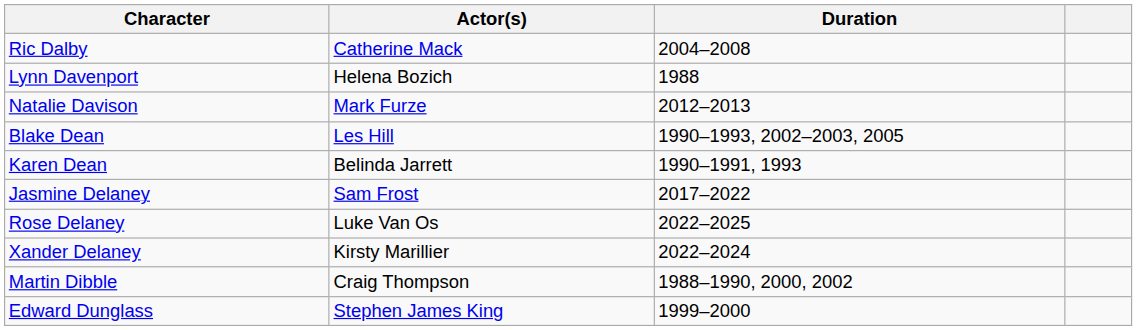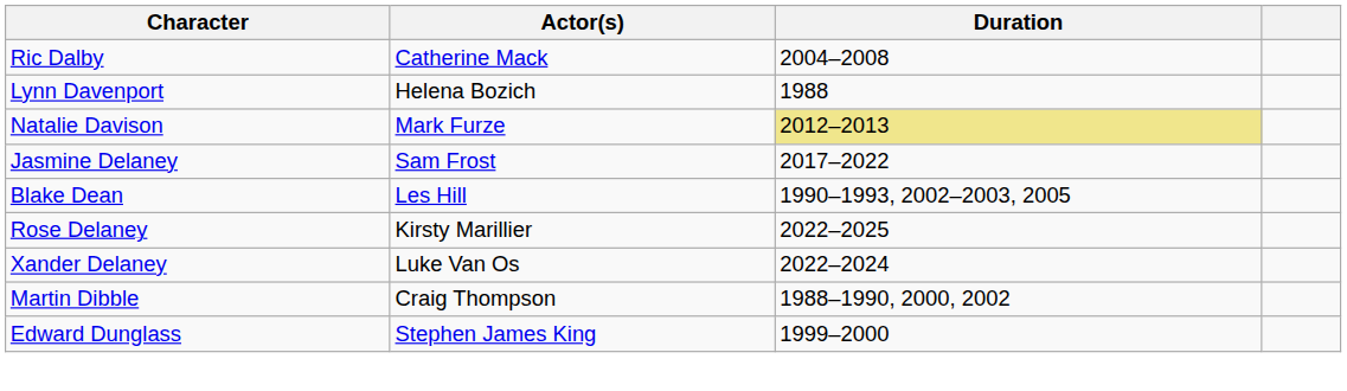Natalie Davison | Duration: no background -> khaki background
rows swapped: Blake Dean <-> Jasmine Delaney
- row: Karen Dean | Belinda Jarrett | 1990–1991, 1993
Rose Delaney | Actor(s): Luke Van Os -> Kirsty Marillier
Xander Delaney | Actor(s): Kirsty Marillier -> Luke Van Os
